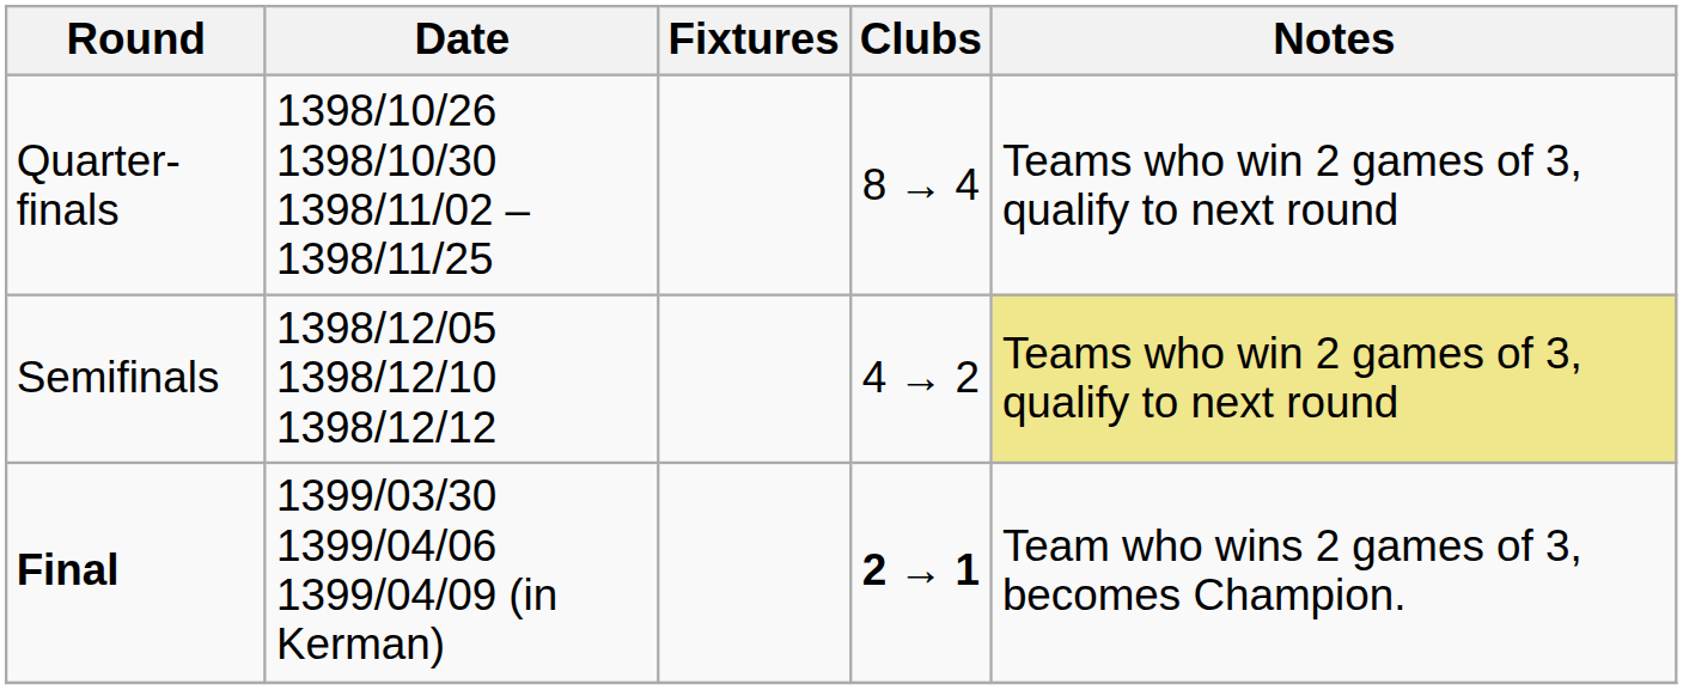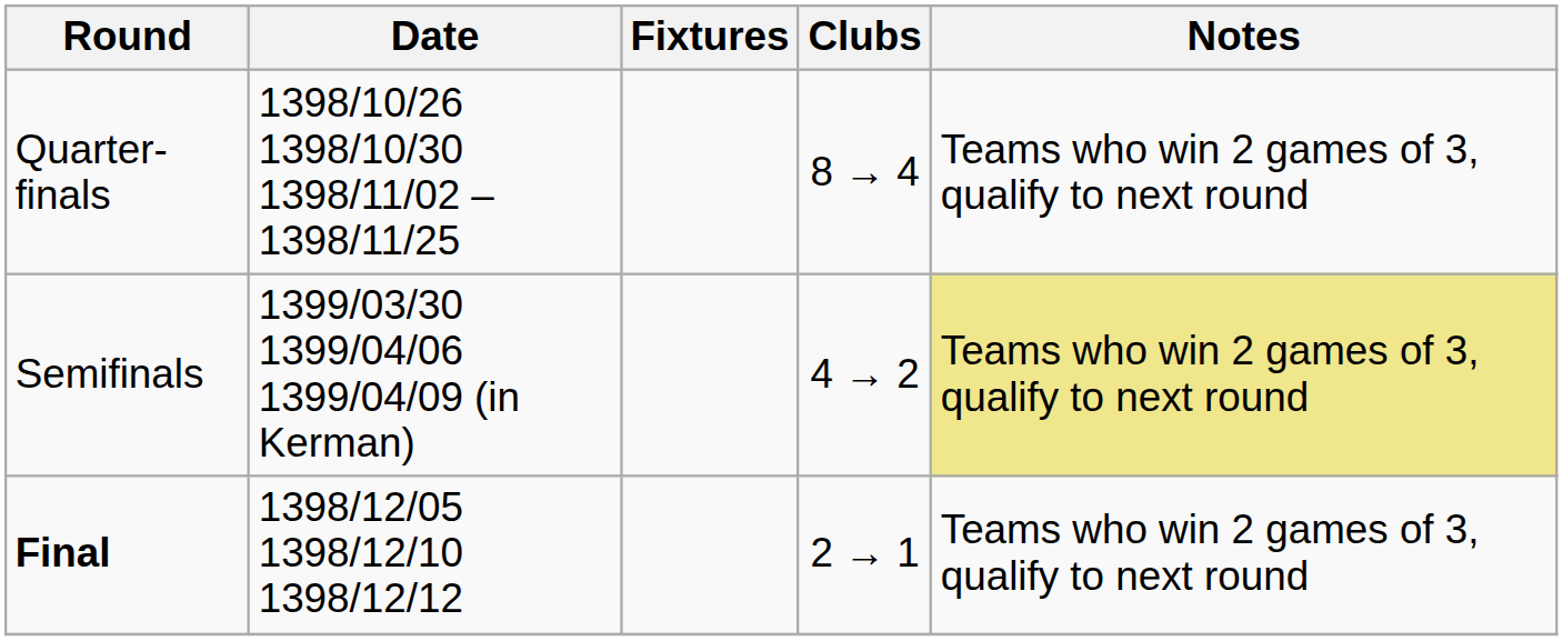Semifinals | Date: 1398/12/05 1398/12/10 1398/12/12 -> 1399/03/30 1399/04/06 1399/04/09 (in Kerman)
Final | Date: 1399/03/30 1399/04/06 1399/04/09 (in Kerman) -> 1398/12/05 1398/12/10 1398/12/12
Final | Clubs: bold -> normal
Final | Notes: Team who wins 2 games of 3, becomes Champion. -> Teams who win 2 games of 3, qualify to next round
